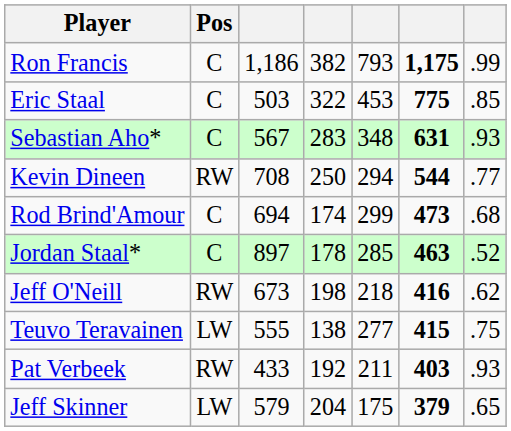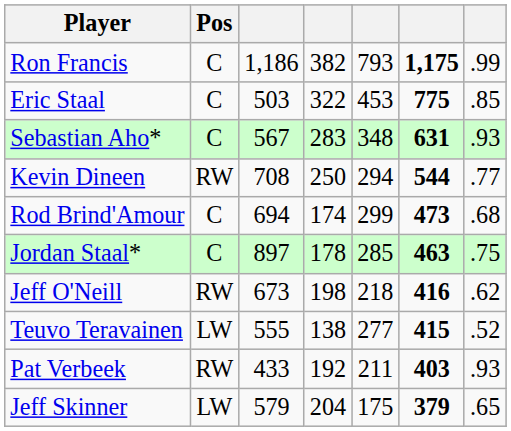Jordan Staal* | column 7: .52 -> .75
Teuvo Teravainen | column 7: .75 -> .52
